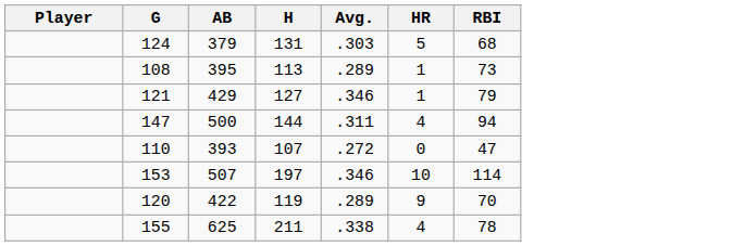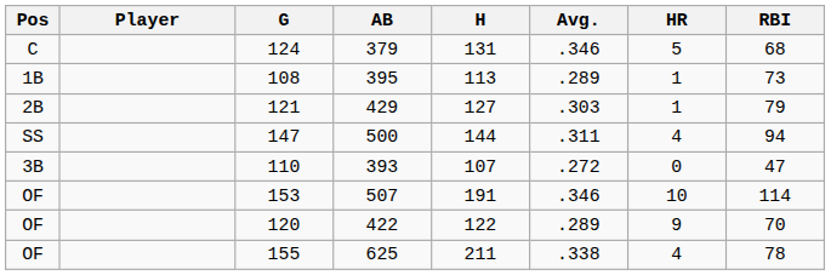+ column: Pos | C | 1B | 2B | SS | 3B | OF | OF | OF
124 | Avg.: .303 -> .346
121 | Avg.: .346 -> .303
153 | H: 197 -> 191
120 | H: 119 -> 122
